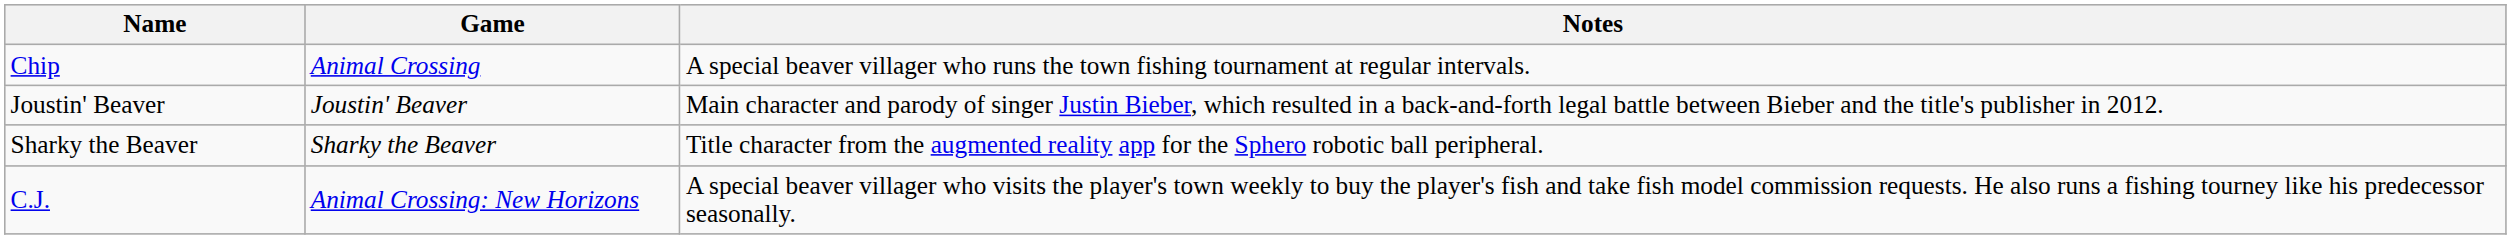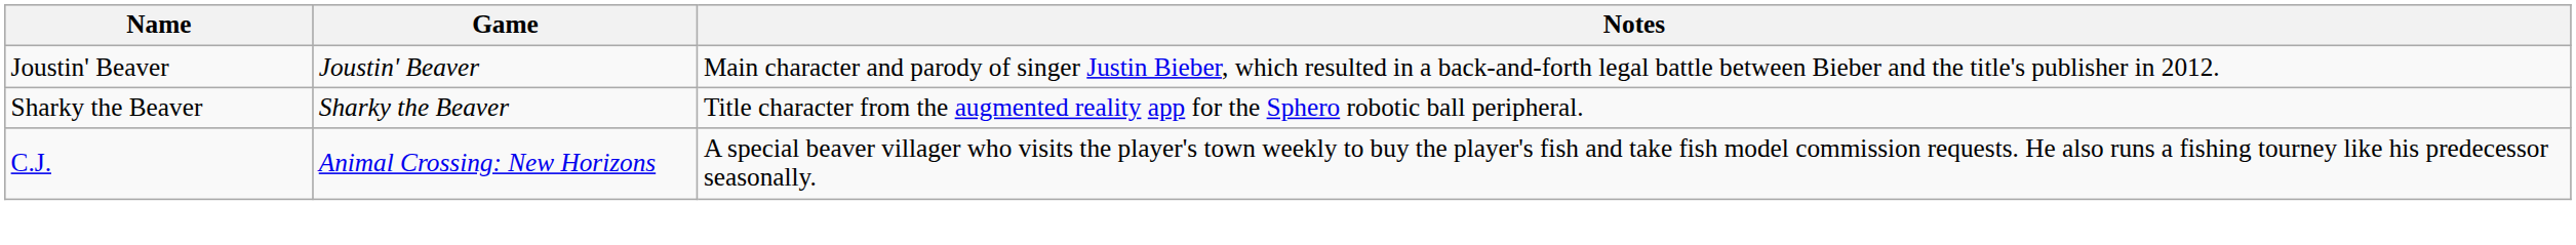- row: Chip | Animal Crossing | A special beaver villager who runs the town fishing tournament at regular intervals.
